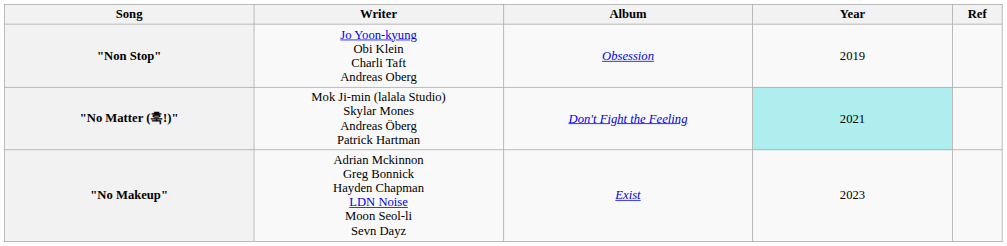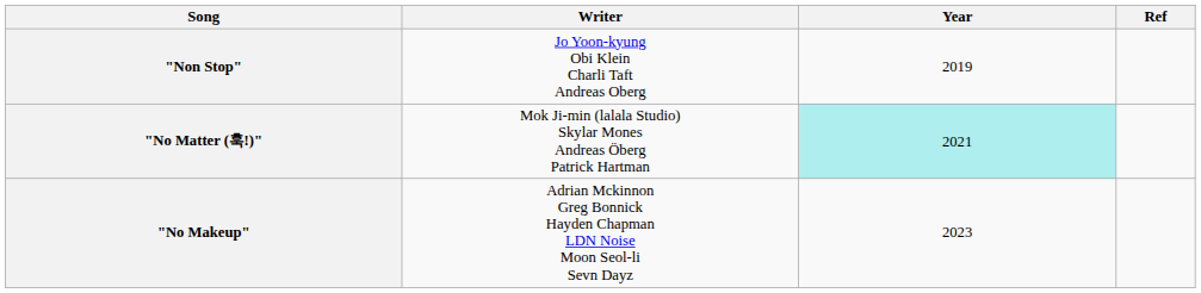- column: Album | Obsession | Don't Fight the Feeling | Exist
